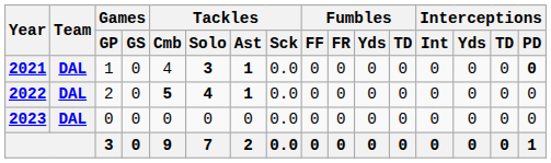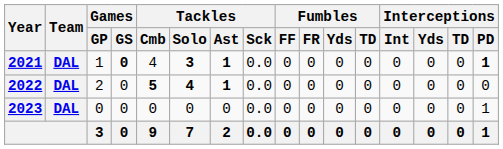2021 | Games / GS: normal -> bold
2021 | Interceptions / PD: 0 -> 1
2023 | Interceptions / PD: 0 -> 1
